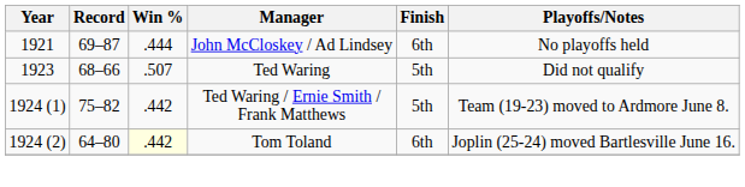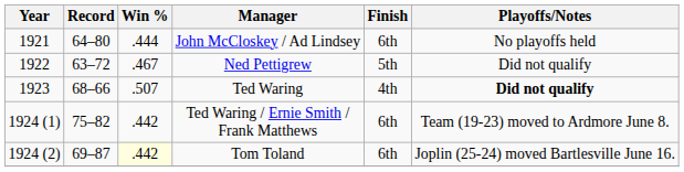John McCloskey / Ad Lindsey | Record: 69–87 -> 64–80
+ row: 1922 | 63–72 | .467 | Ned Pettigrew | 5th | Did not qualify
Ted Waring | Finish: 5th -> 4th
Ted Waring | Playoffs/Notes: normal -> bold
Ted Waring / Ernie Smith / Frank Matthews | Finish: 5th -> 6th
Tom Toland | Record: 64–80 -> 69–87
